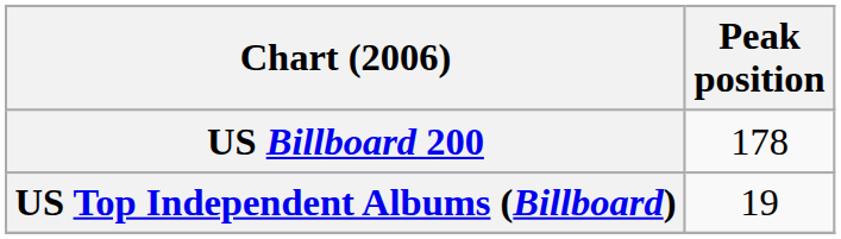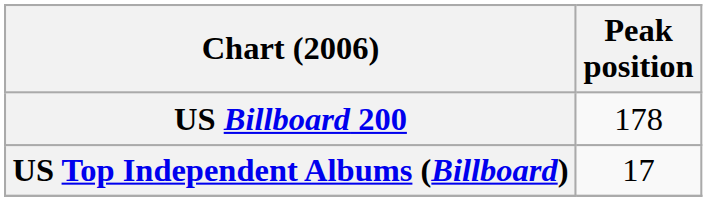US Top Independent Albums (Billboard) | Peak position: 19 -> 17
